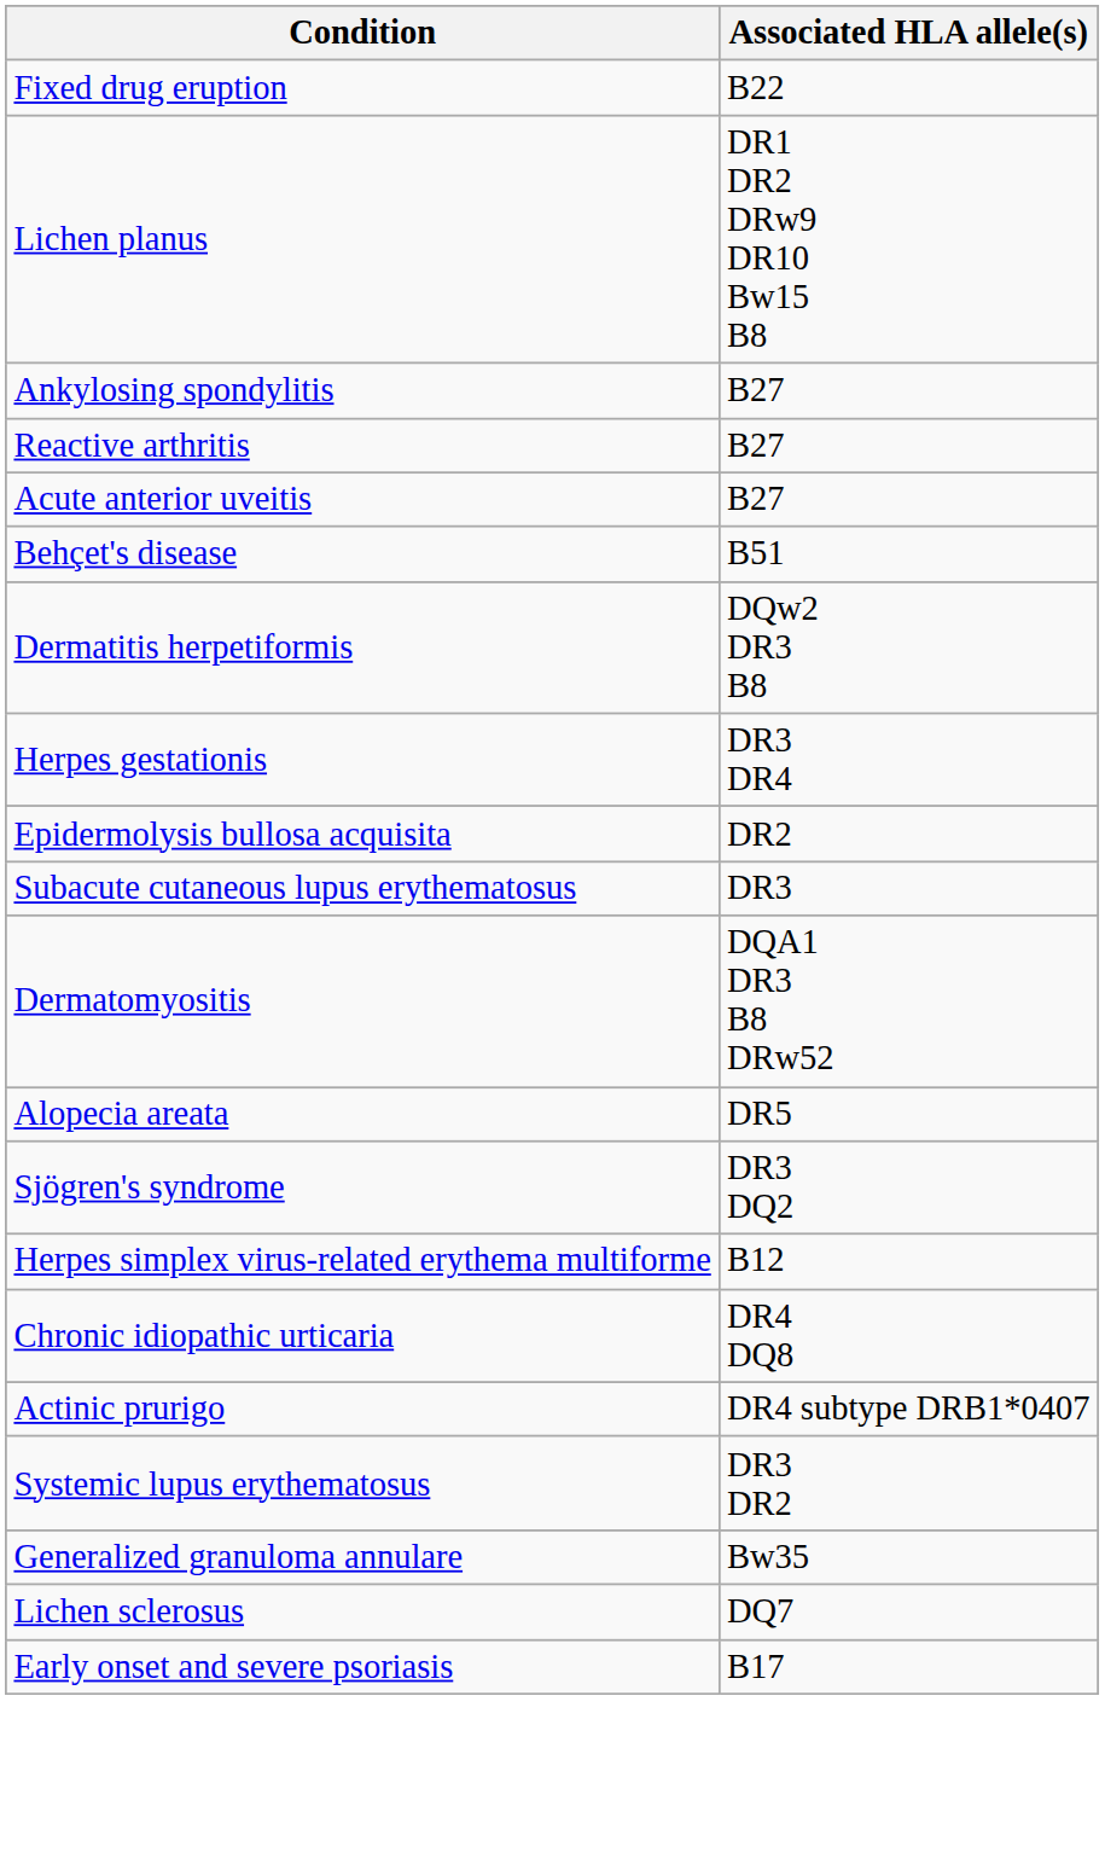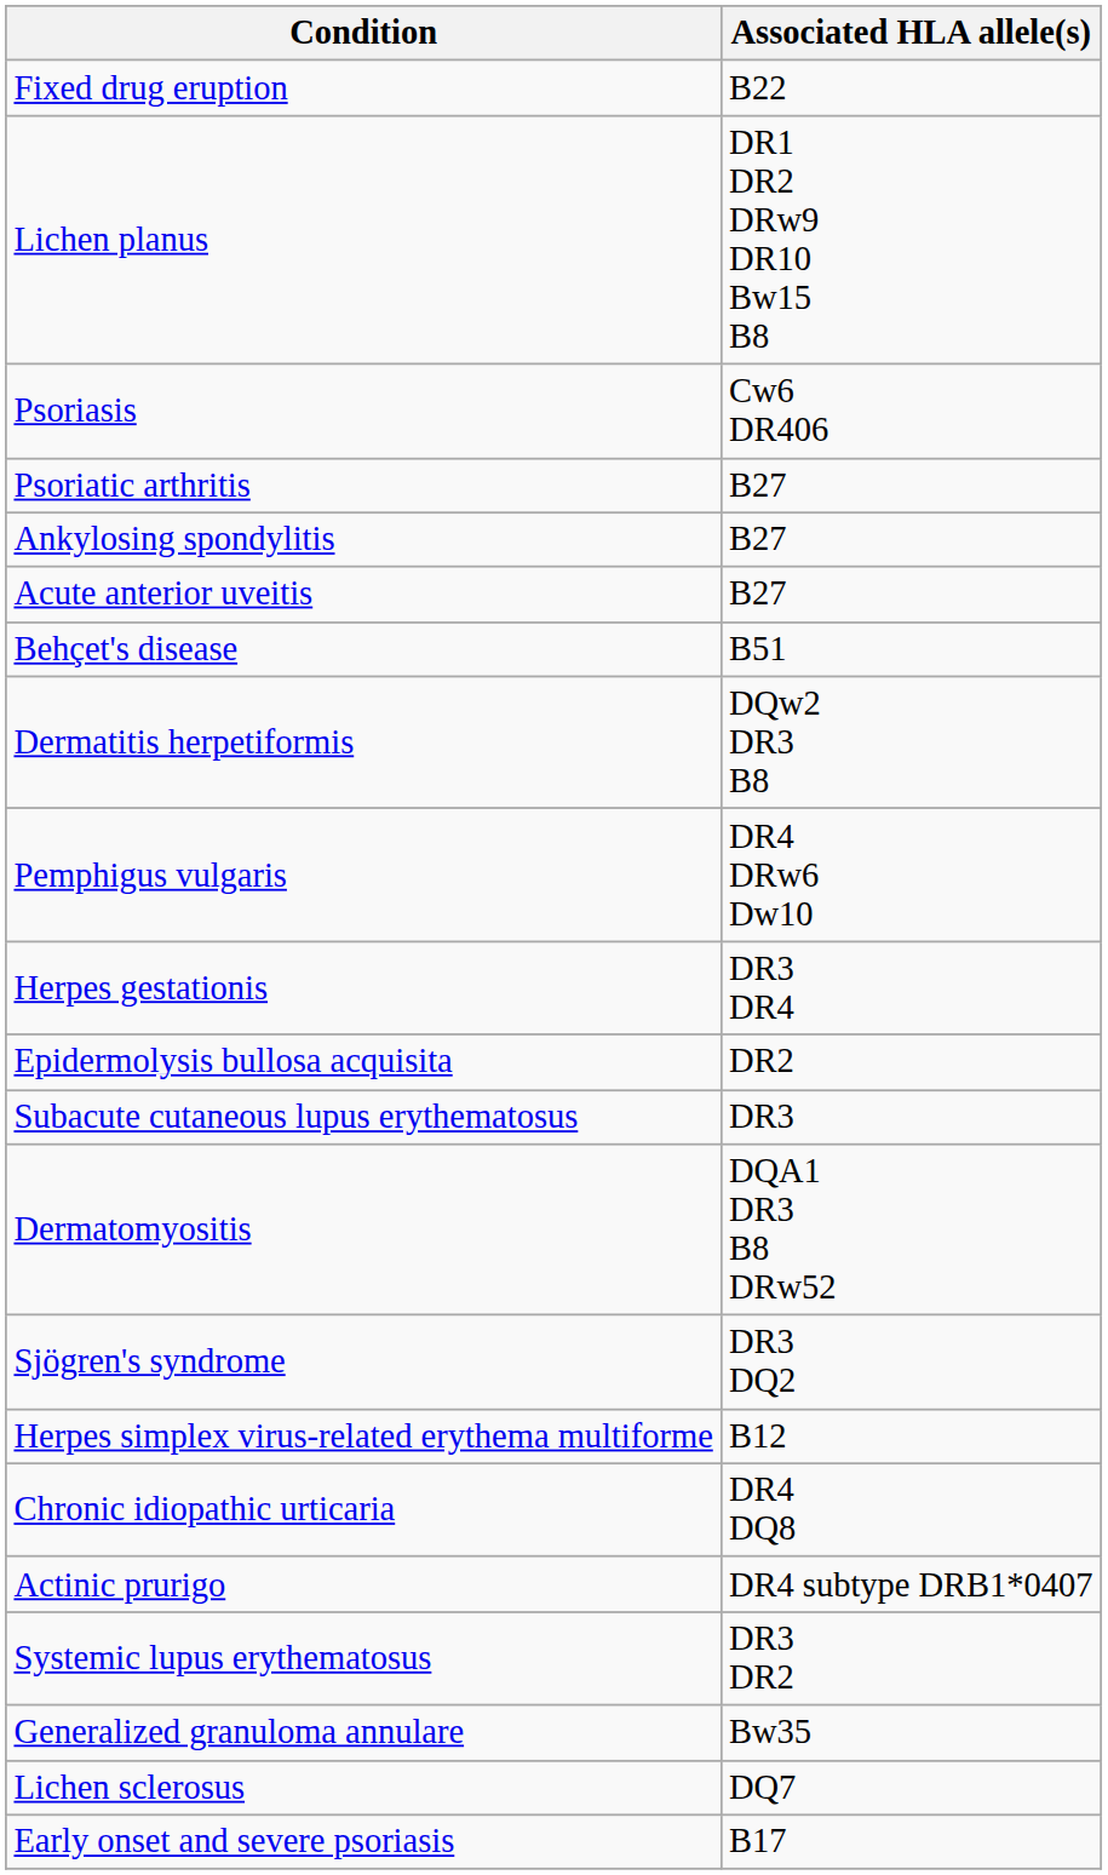+ row: Psoriasis | Cw6 DR406
+ row: Psoriatic arthritis | B27
- row: Reactive arthritis | B27
+ row: Pemphigus vulgaris | DR4 DRw6 Dw10
- row: Alopecia areata | DR5
